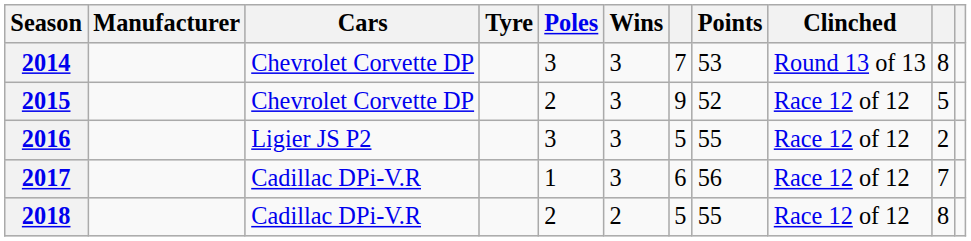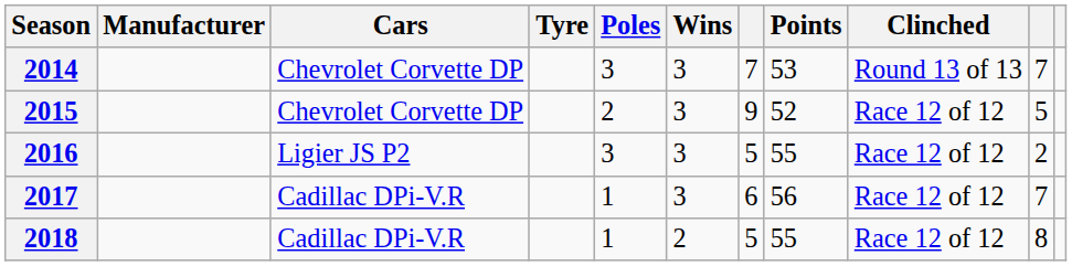2014 | column 10: 8 -> 7
2018 | Poles: 2 -> 1
